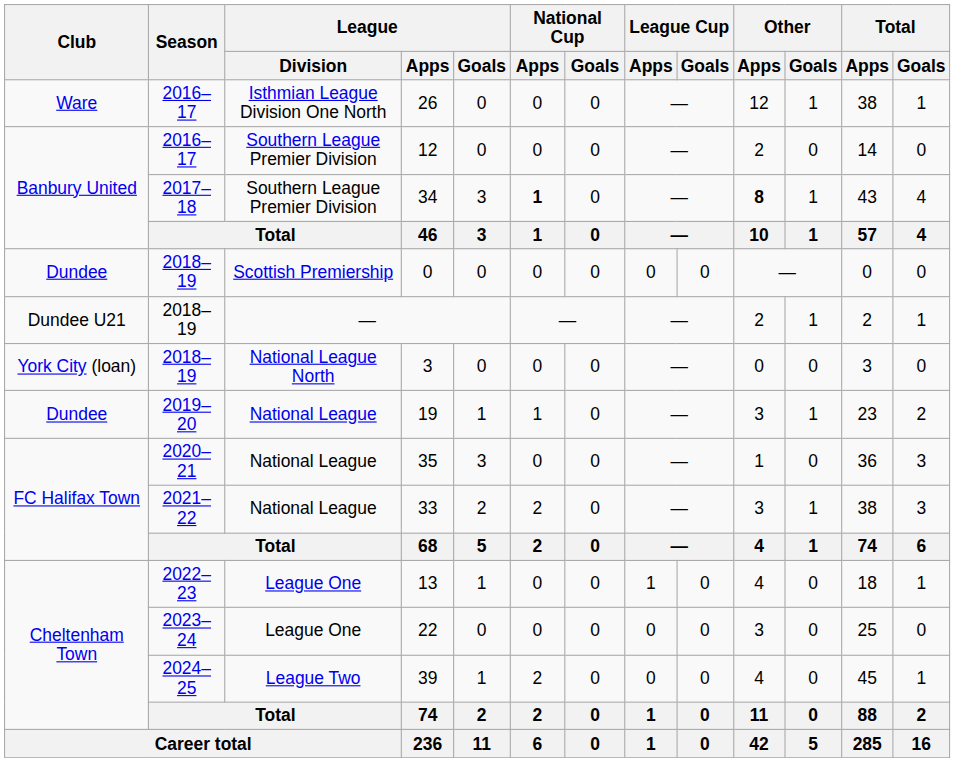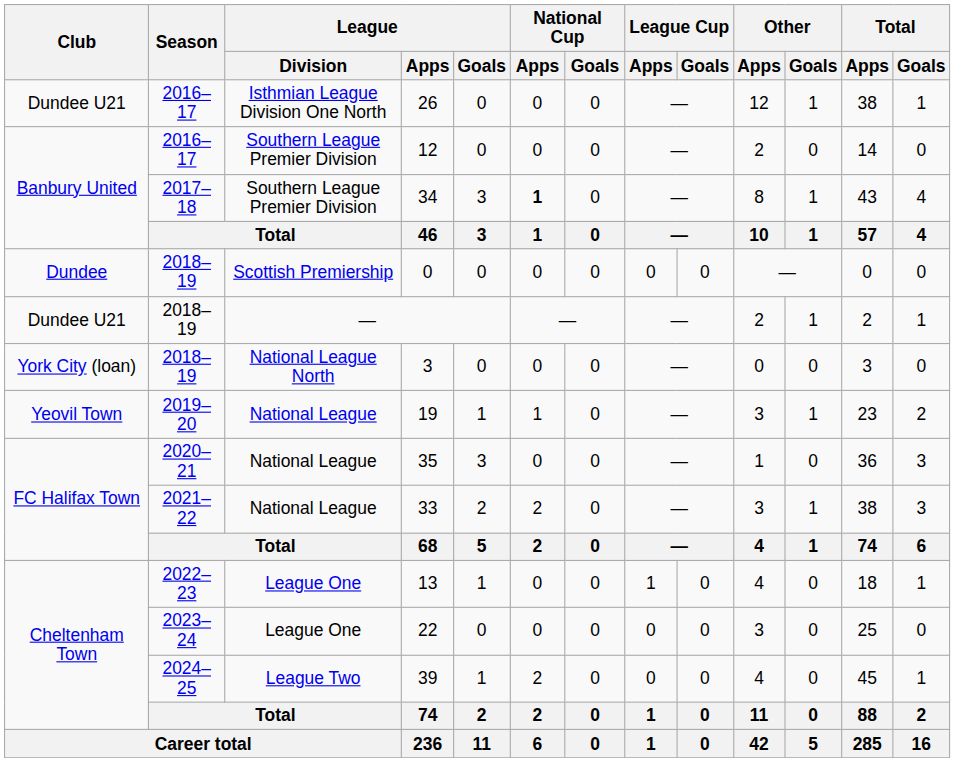26 | Club: Ware -> Dundee U21
34 | Other / Apps: bold -> normal
19 | Club: Dundee -> Yeovil Town
